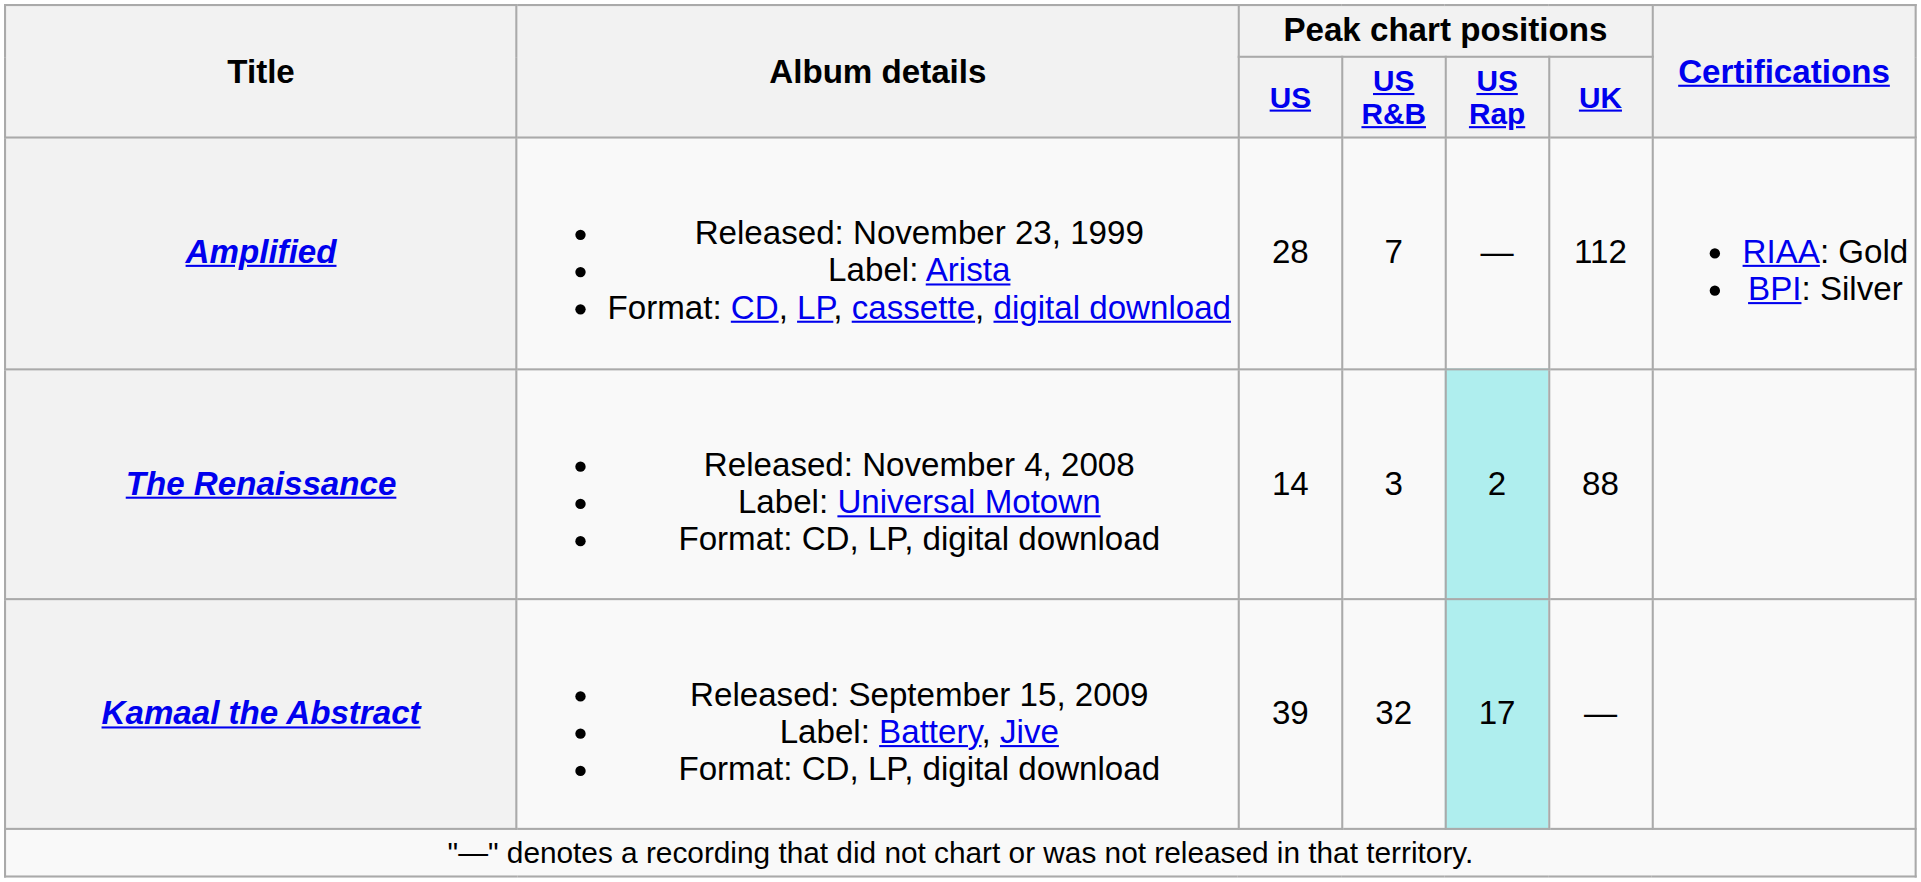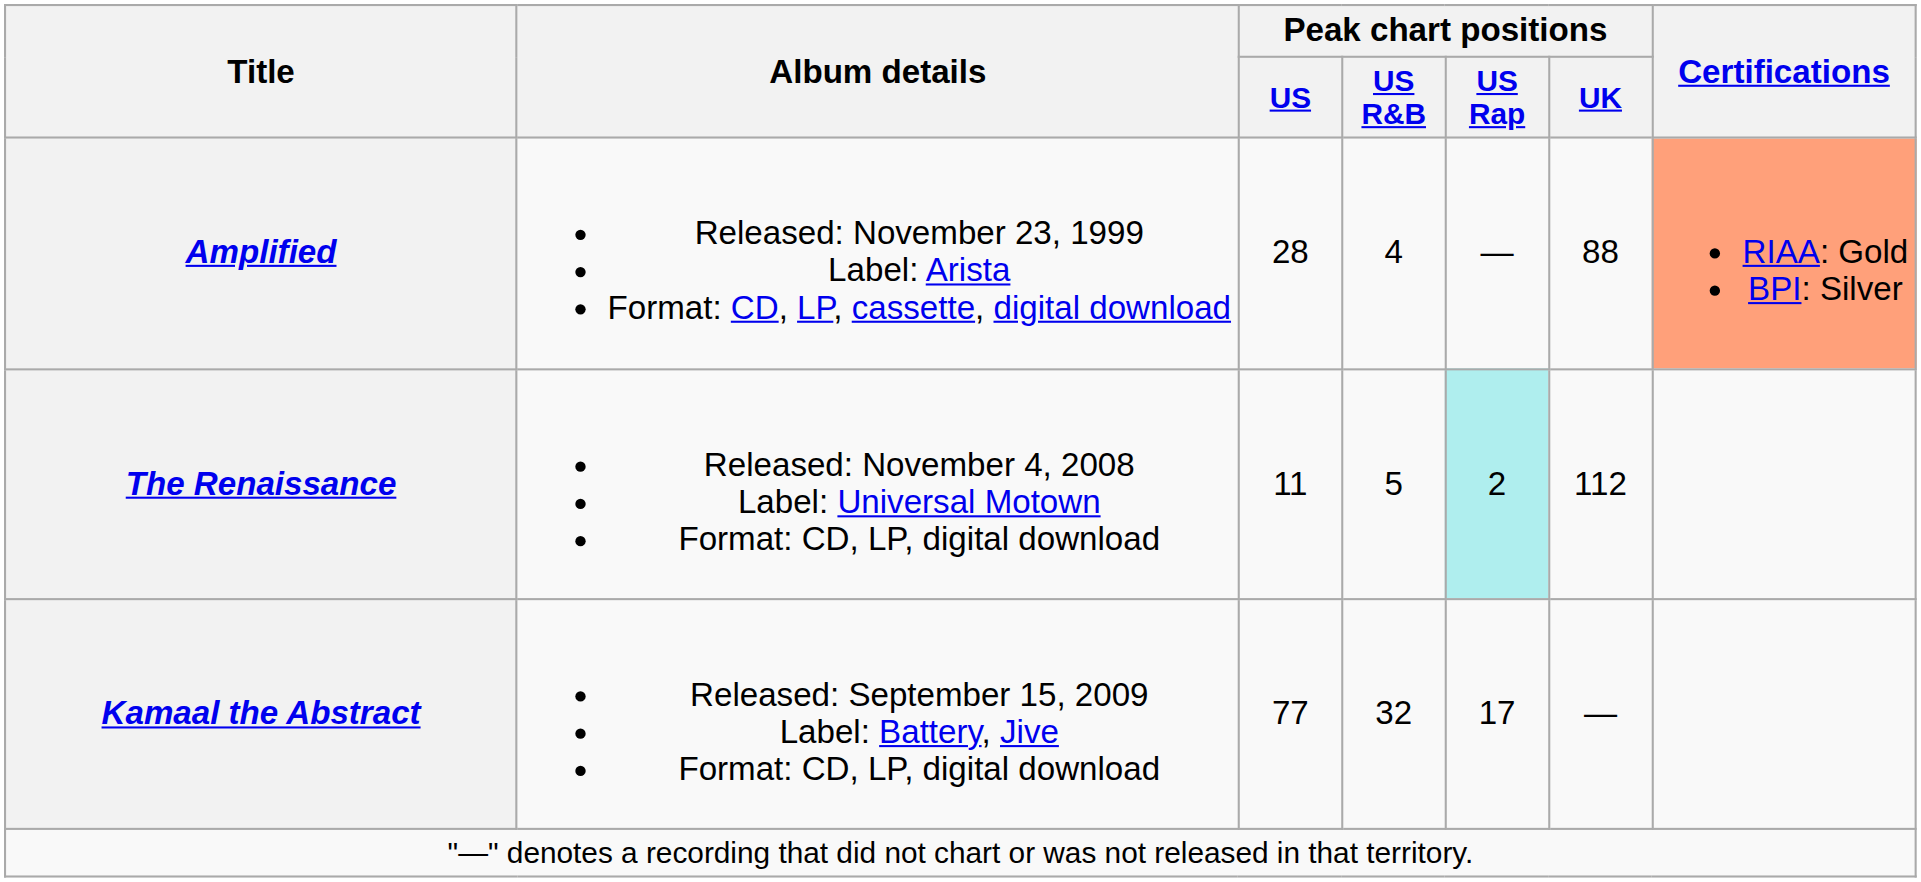Amplified | Peak chart positions / US R&B: 7 -> 4
Amplified | Peak chart positions / UK: 112 -> 88
Amplified | Certifications: no background -> lightsalmon background
The Renaissance | Peak chart positions / US: 14 -> 11
The Renaissance | Peak chart positions / US R&B: 3 -> 5
The Renaissance | Peak chart positions / UK: 88 -> 112
Kamaal the Abstract | Peak chart positions / US: 39 -> 77
Kamaal the Abstract | Peak chart positions / US Rap: paleturquoise background -> no background
